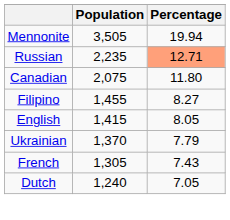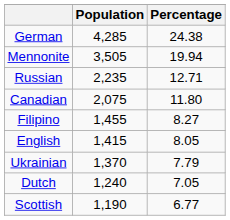+ row: German | 4,285 | 24.38
Russian | Percentage: lightsalmon background -> no background
- row: French | 1,305 | 7.43
+ row: Scottish | 1,190 | 6.77
